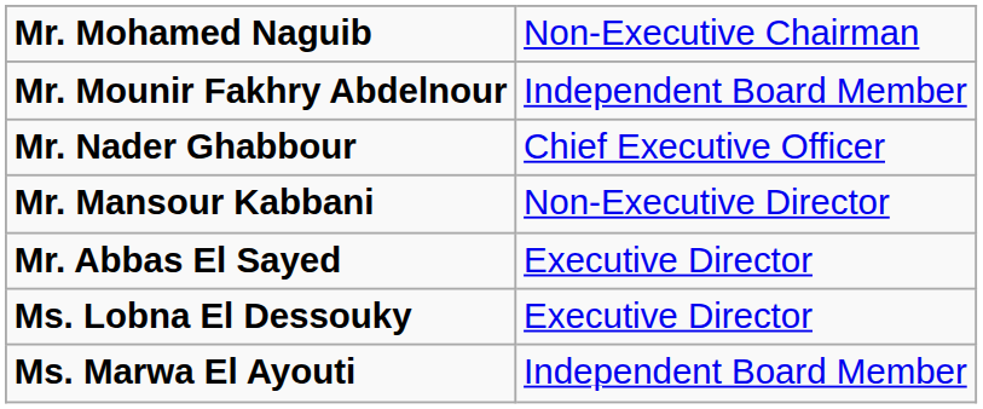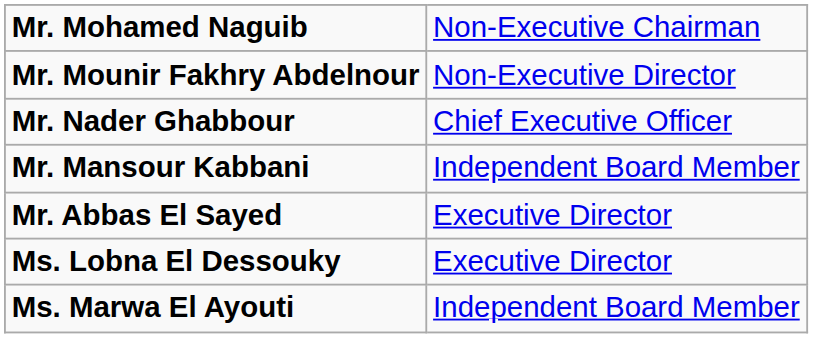Mr. Mounir Fakhry Abdelnour | column 2: Independent Board Member -> Non-Executive Director
Mr. Mansour Kabbani | column 2: Non-Executive Director -> Independent Board Member
